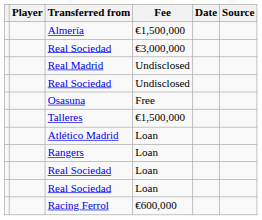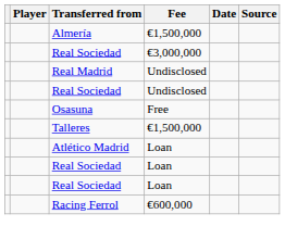- row: Rangers | Loan
